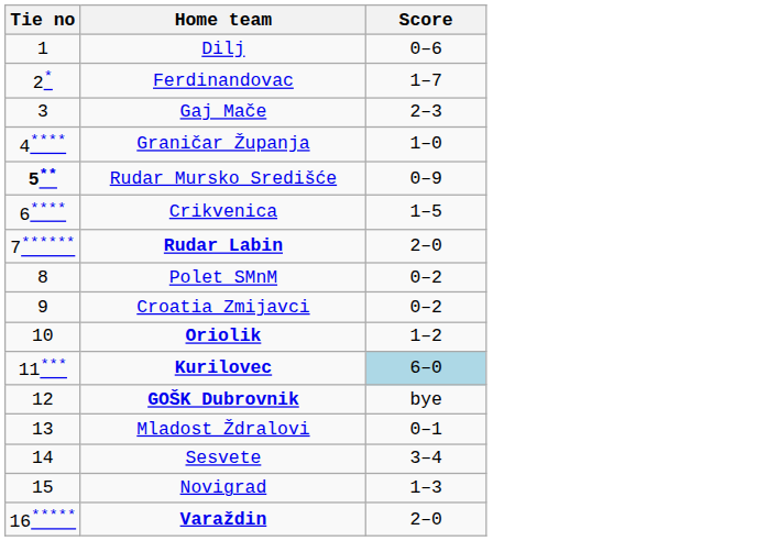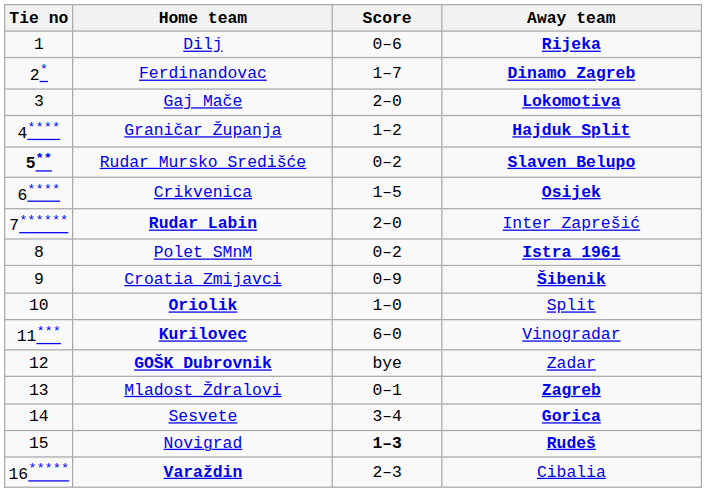+ column: Away team | Rijeka | Dinamo Zagreb | Lokomotiva | Hajduk Split | Slaven Belupo | Osijek | Inter Zaprešić | Istra 1961 | Šibenik | Split | Vinogradar | Zadar | Zagreb | Gorica | Rudeš | Cibalia
Gaj Mače | Score: 2–3 -> 2–0
Graničar Županja | Score: 1–0 -> 1–2
Rudar Mursko Središće | Score: 0–9 -> 0–2
Croatia Zmijavci | Score: 0–2 -> 0–9
Oriolik | Score: 1–2 -> 1–0
Kurilovec | Score: lightblue background -> no background
Novigrad | Score: normal -> bold
Varaždin | Score: 2–0 -> 2–3
